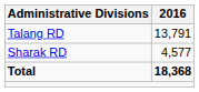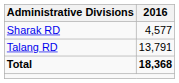rows swapped: Sharak RD <-> Talang RD
